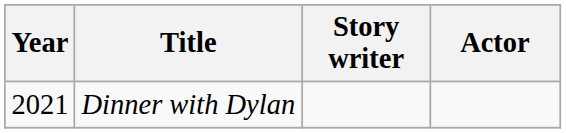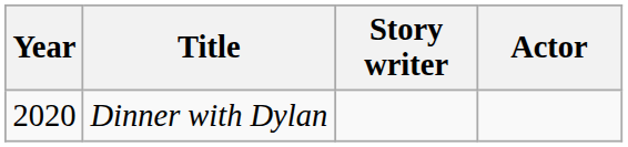Dinner with Dylan | Year: 2021 -> 2020
